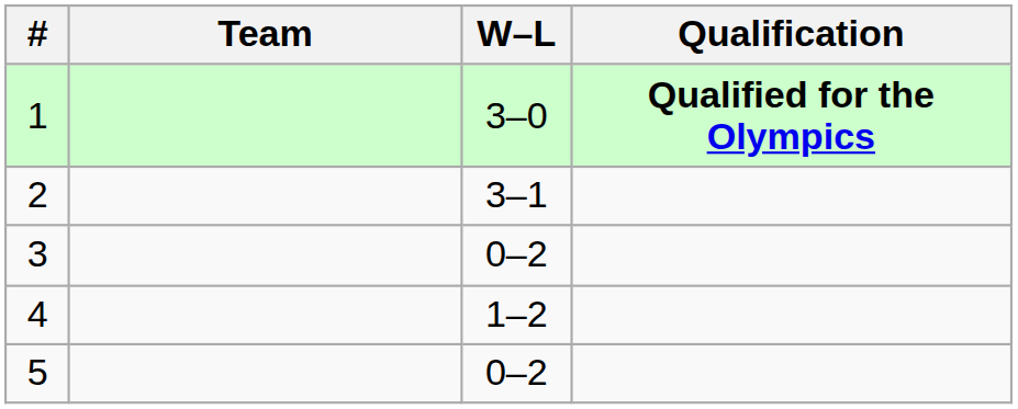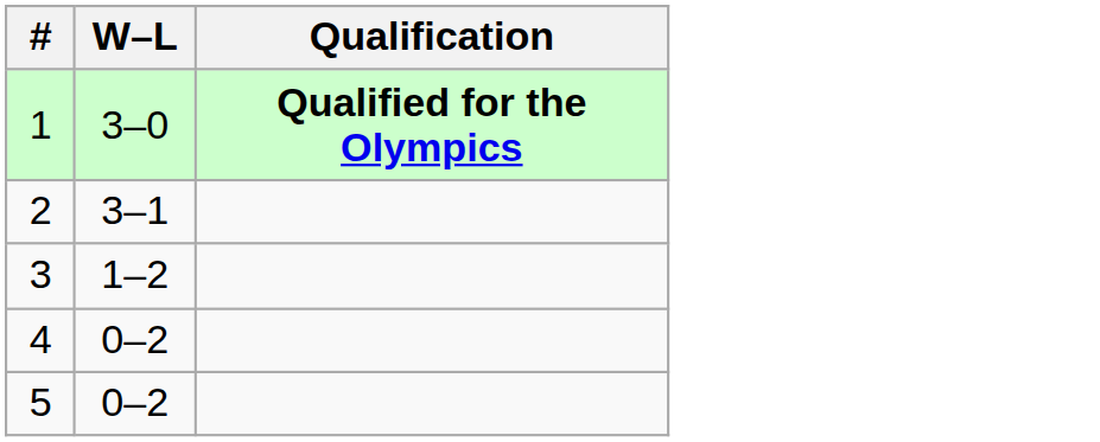- column: Team
3 | W–L: 0–2 -> 1–2
4 | W–L: 1–2 -> 0–2
